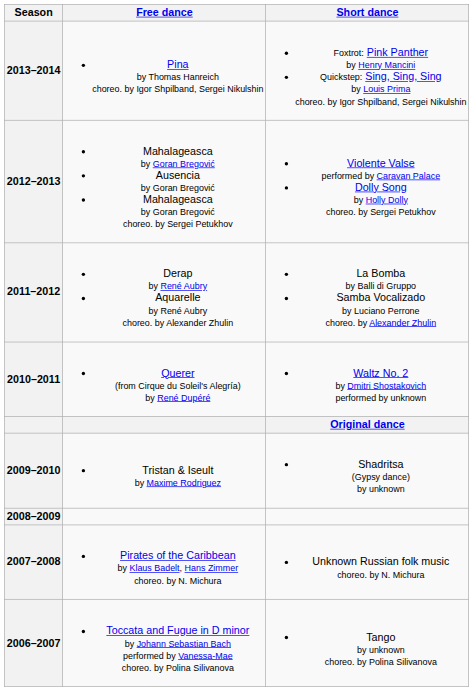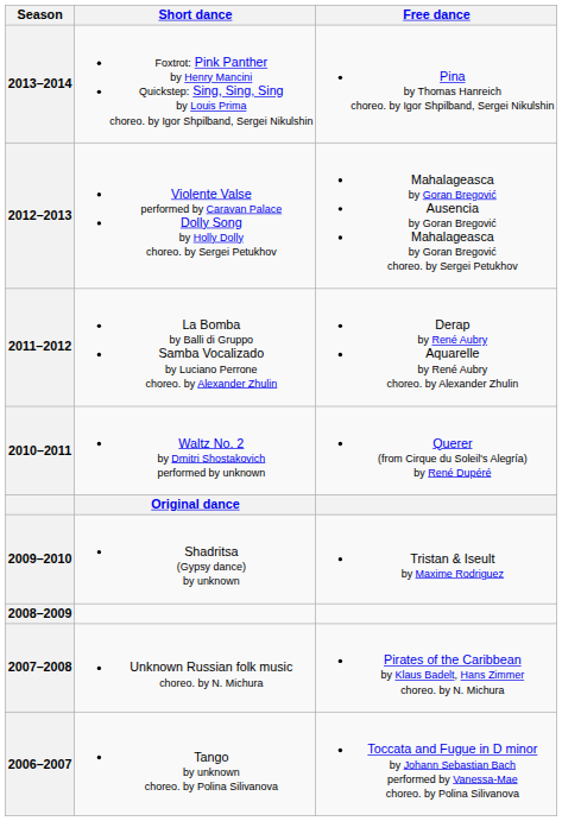columns swapped: Short dance <-> Free dance
